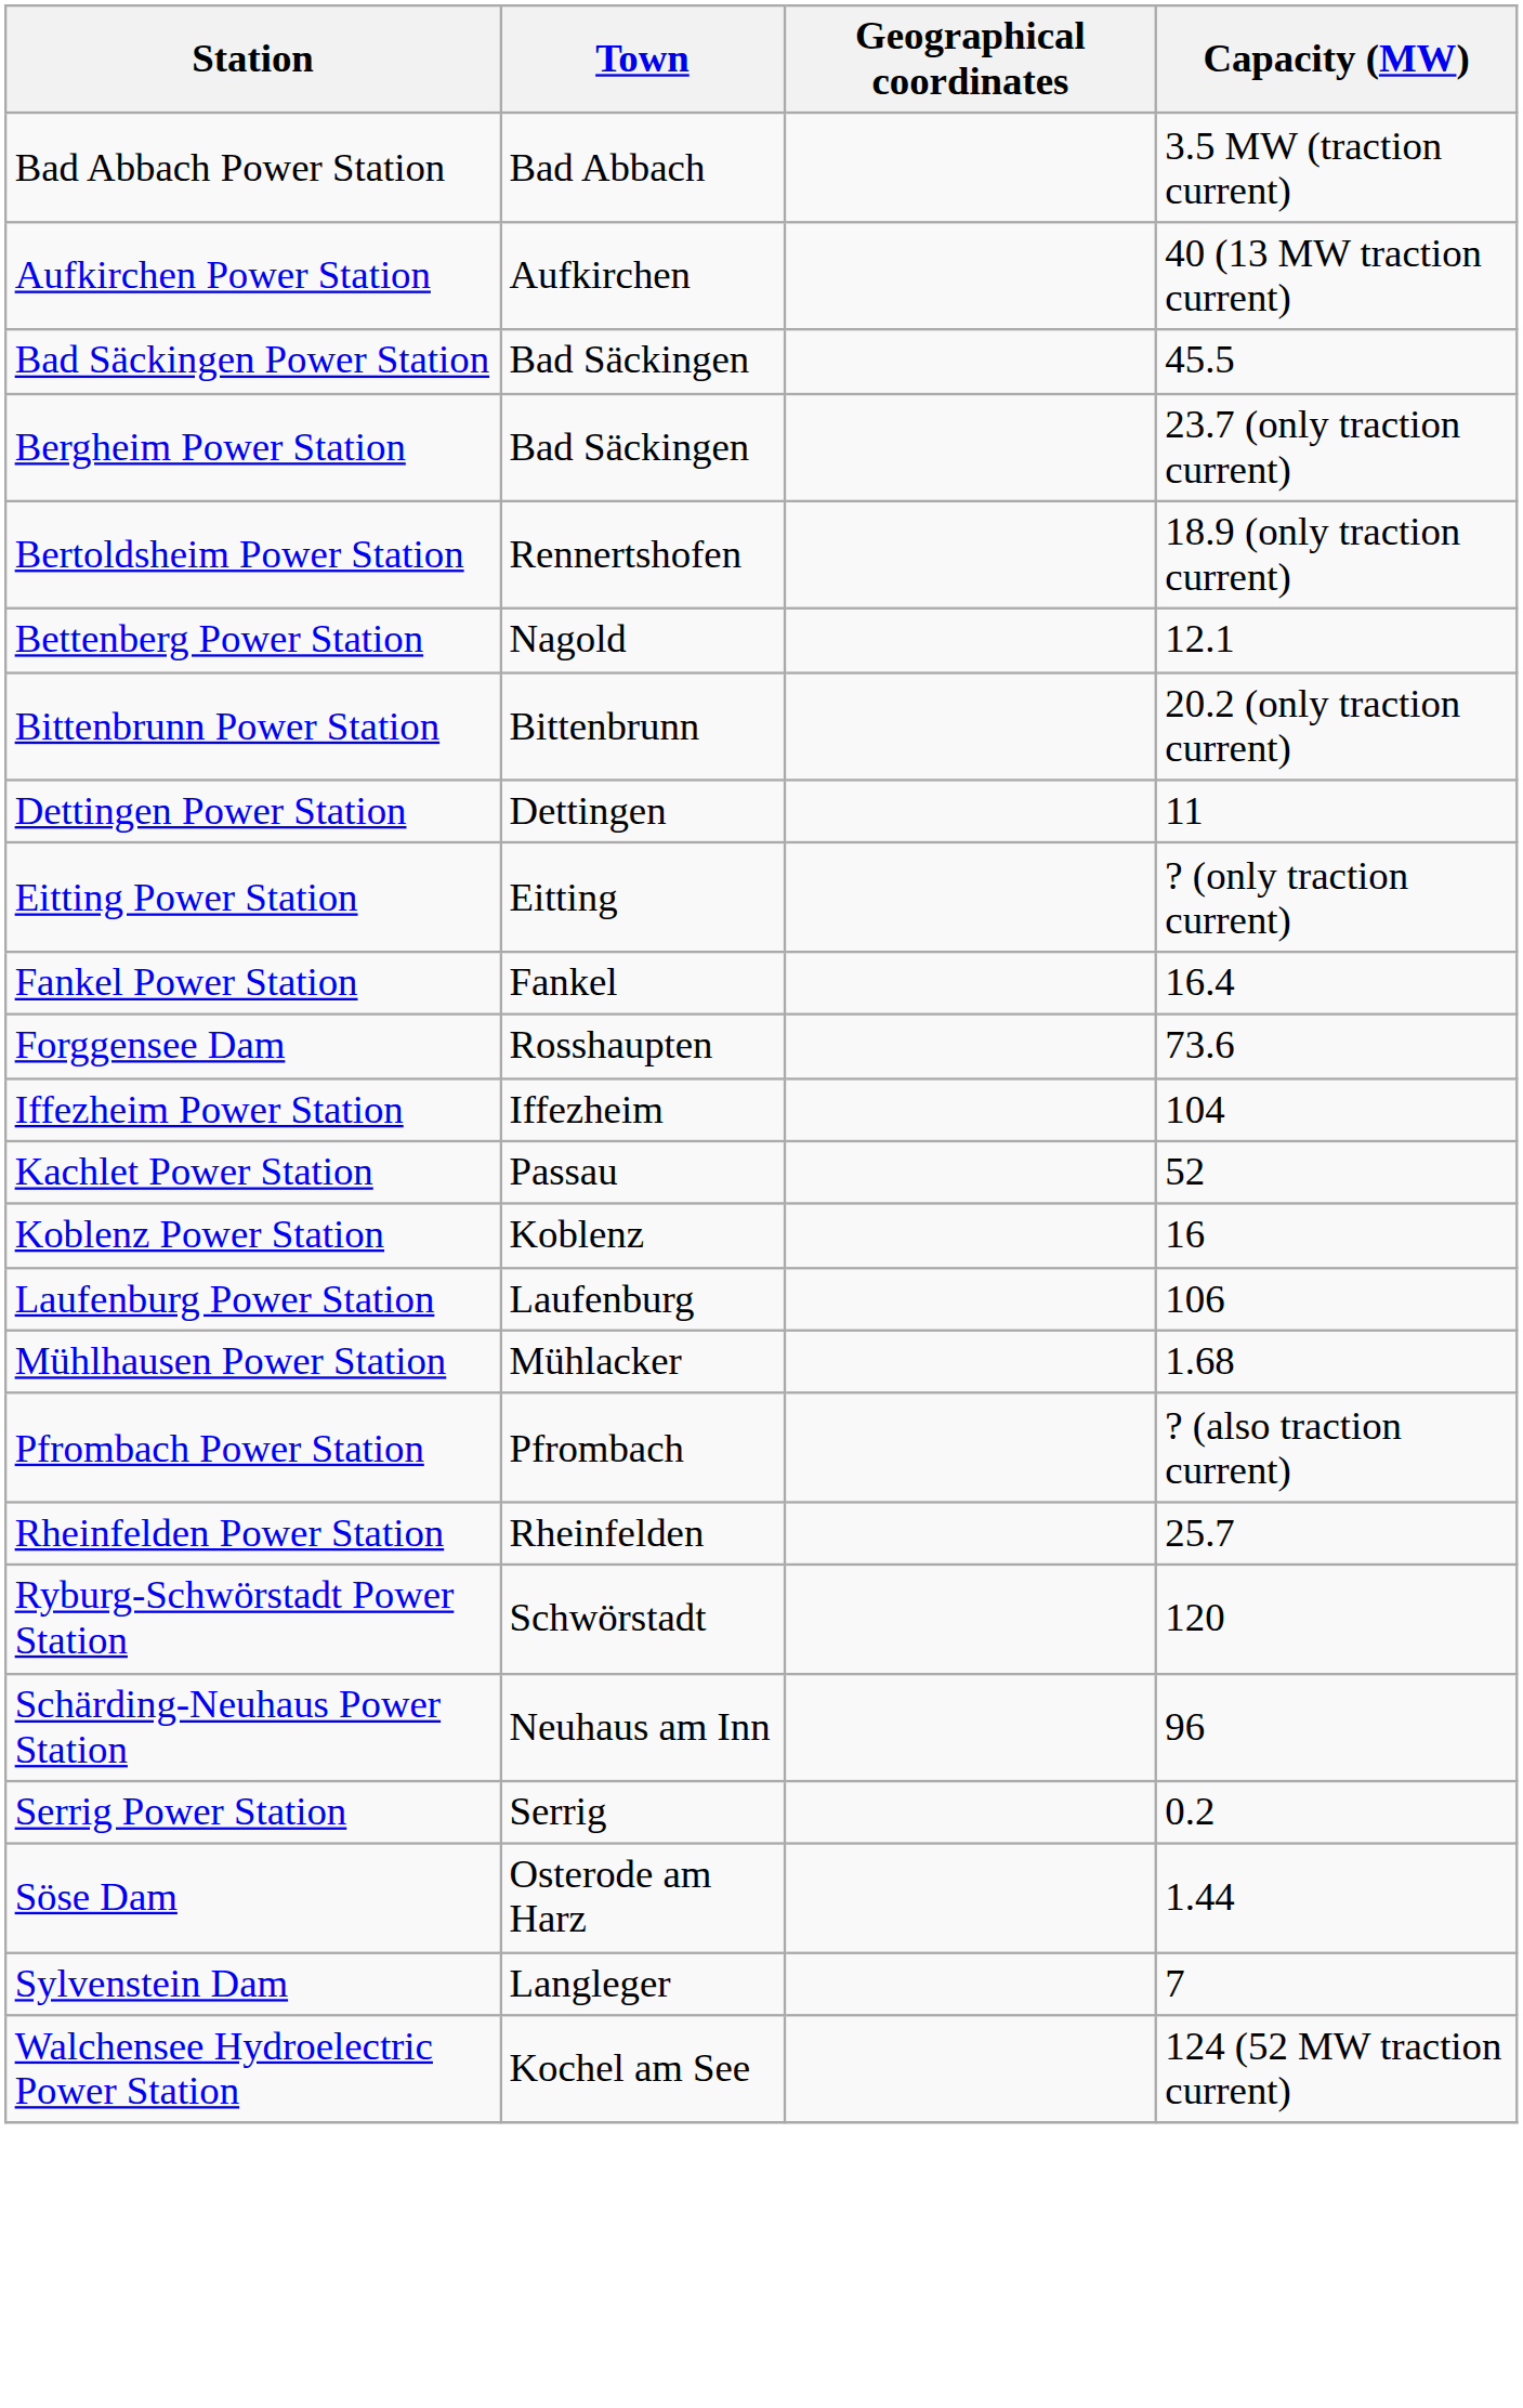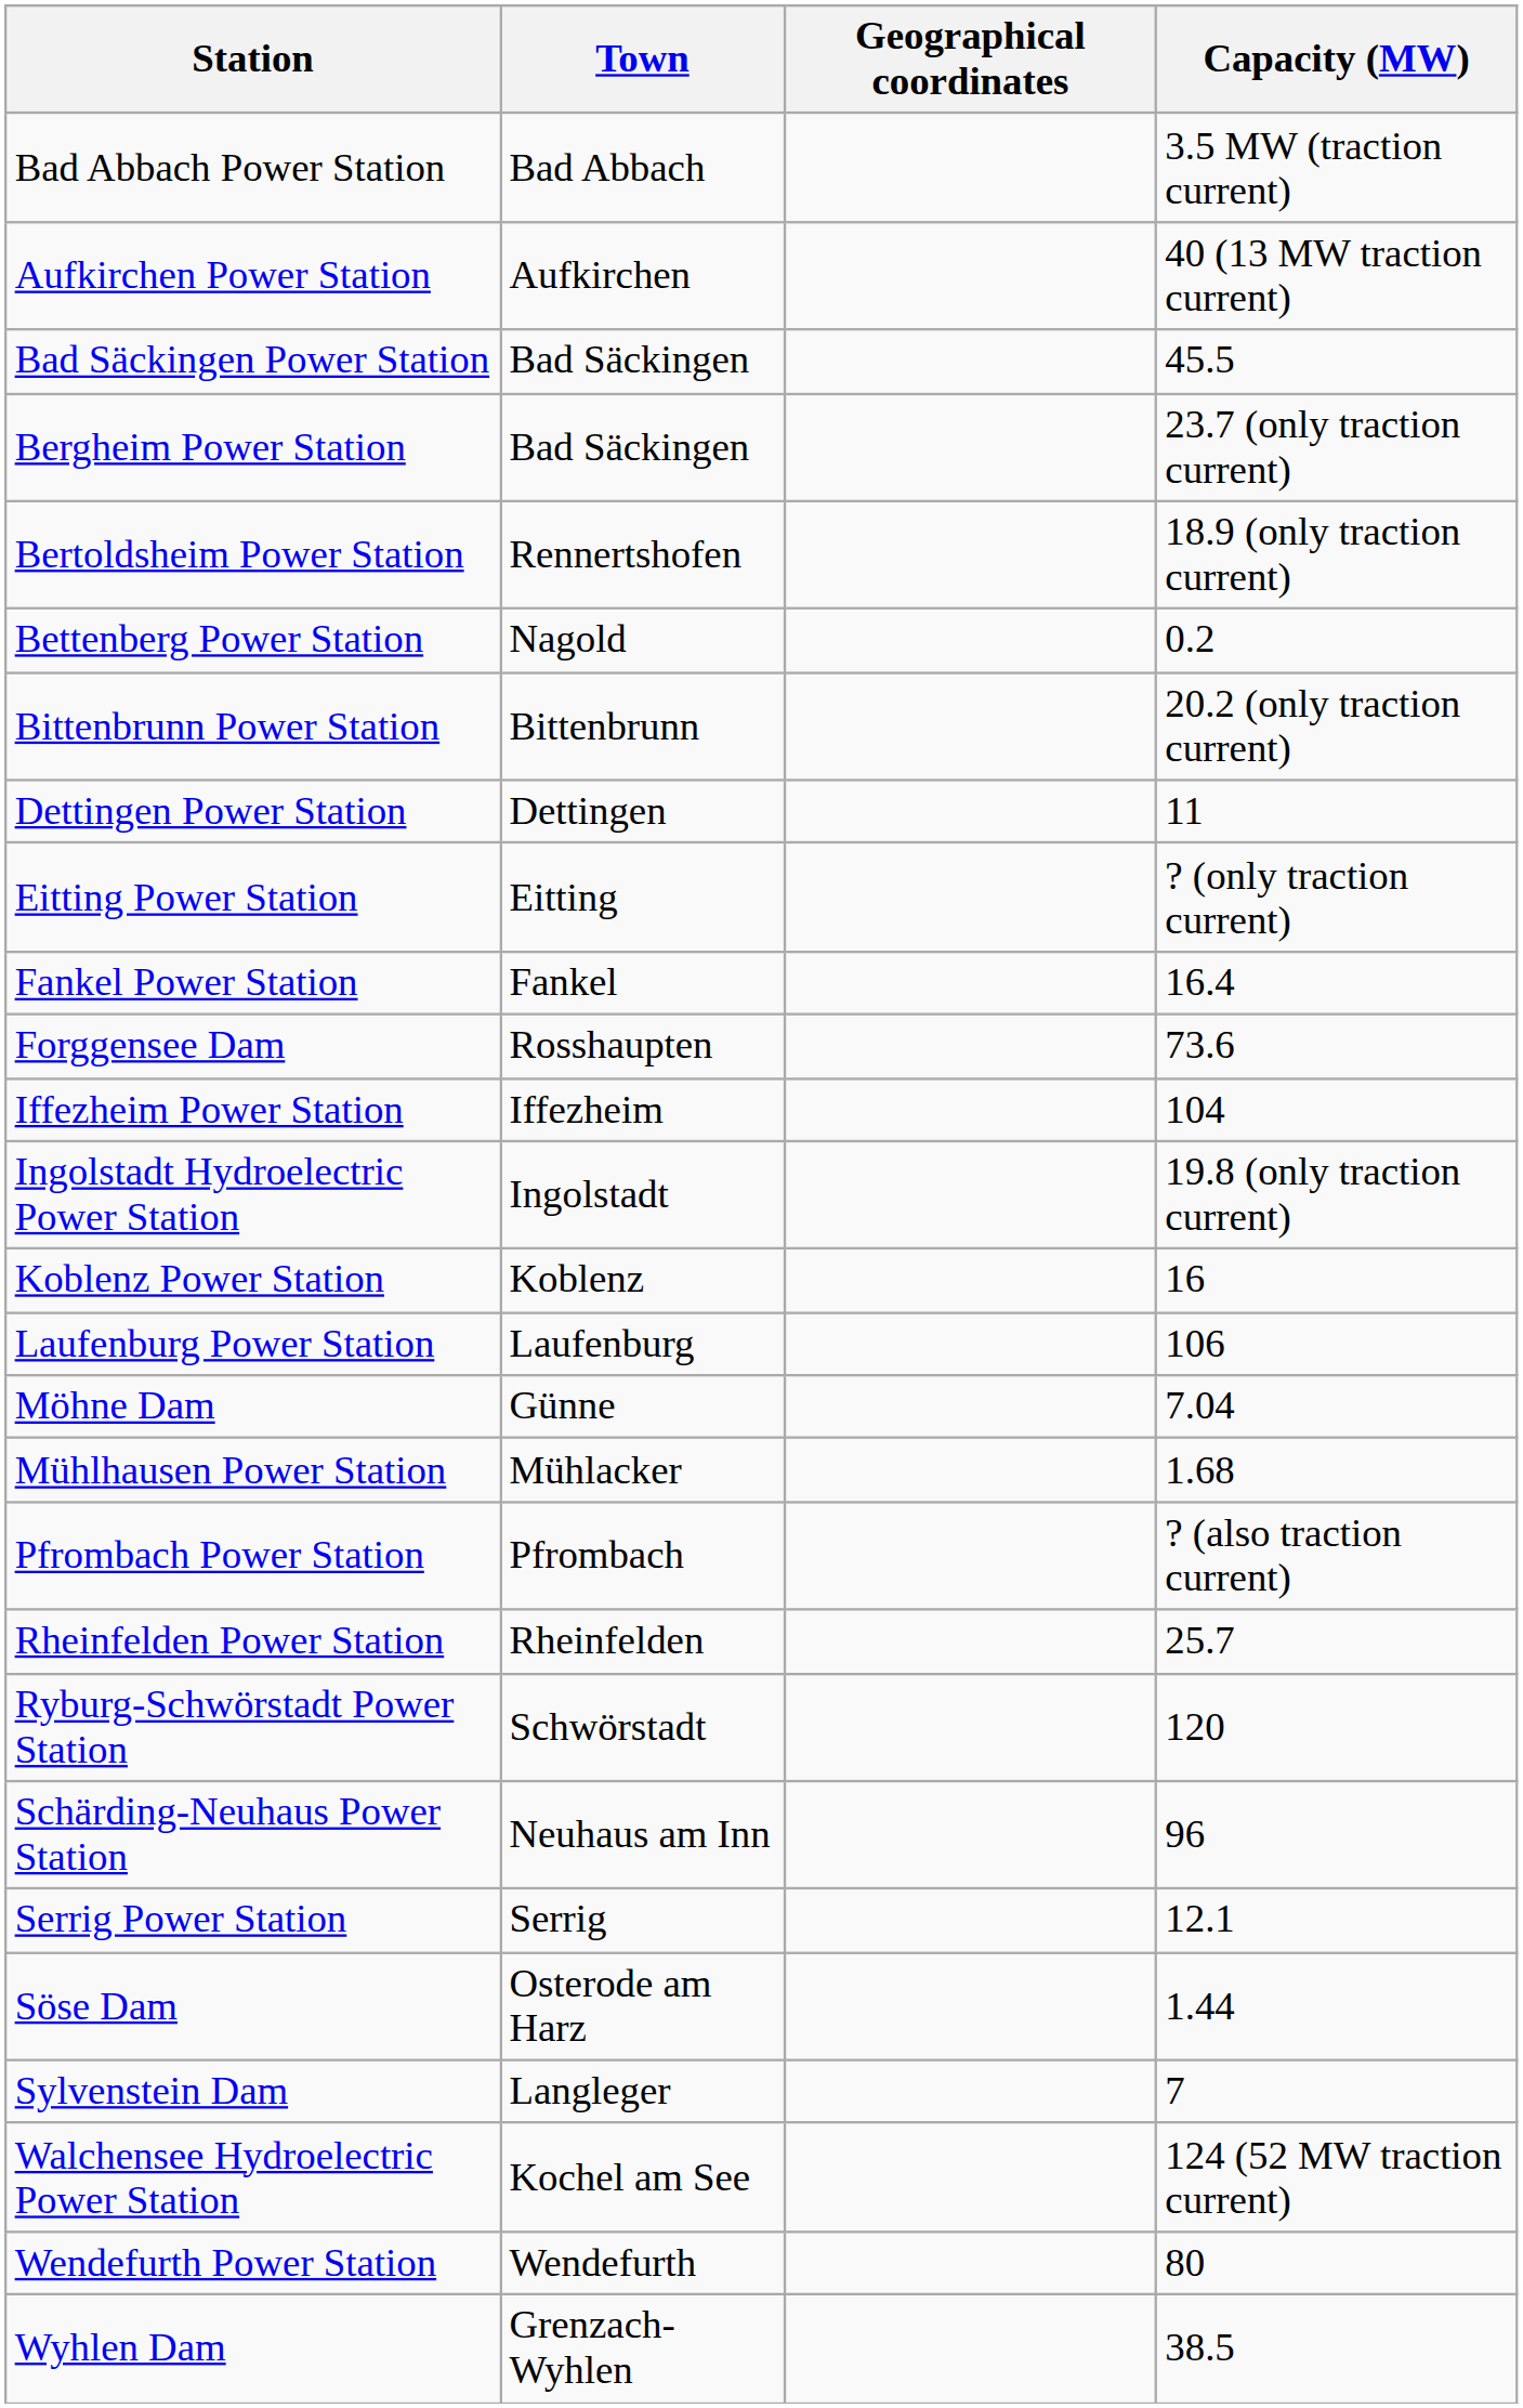Bettenberg Power Station | Capacity (MW): 12.1 -> 0.2
+ row: Ingolstadt Hydroelectric Power Station | Ingolstadt | 19.8 (only traction current)
- row: Kachlet Power Station | Passau | 52
+ row: Möhne Dam | Günne | 7.04
Serrig Power Station | Capacity (MW): 0.2 -> 12.1
+ row: Wendefurth Power Station | Wendefurth | 80
+ row: Wyhlen Dam | Grenzach-Wyhlen | 38.5
